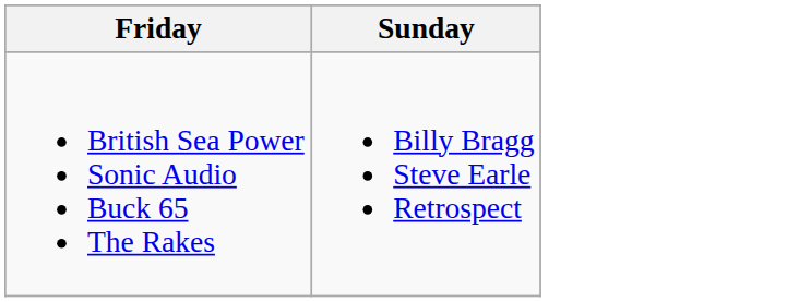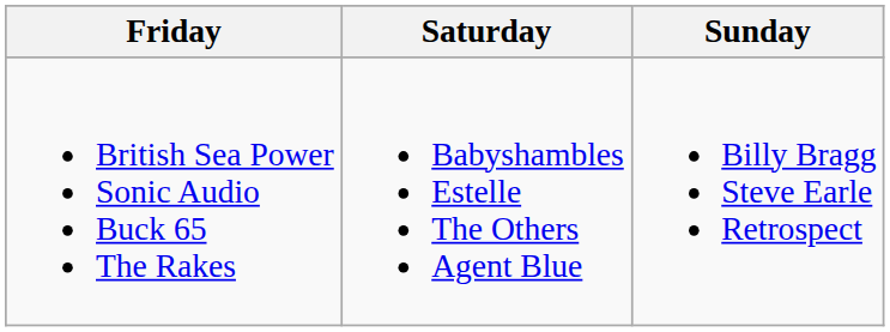+ column: Saturday | Babyshambles Estelle The Others Agent Blue
